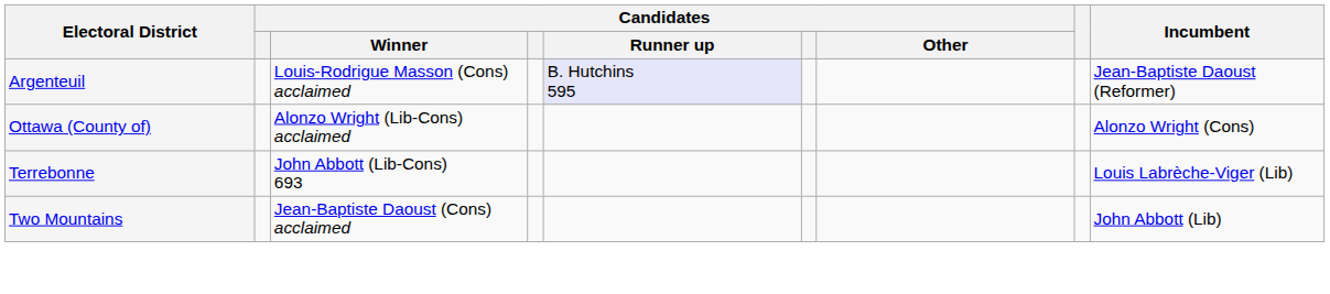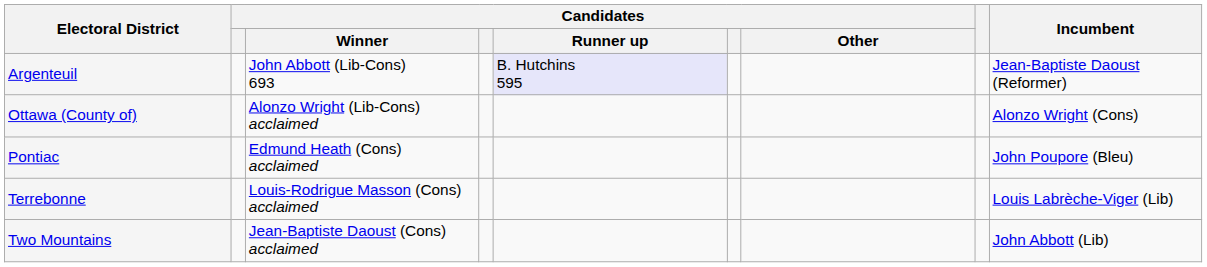Argenteuil | Candidates / Winner: Louis-Rodrigue Masson (Cons) acclaimed -> John Abbott (Lib-Cons) 693
+ row: Pontiac | Edmund Heath (Cons) acclaimed | John Poupore (Bleu)
Terrebonne | Candidates / Winner: John Abbott (Lib-Cons) 693 -> Louis-Rodrigue Masson (Cons) acclaimed
